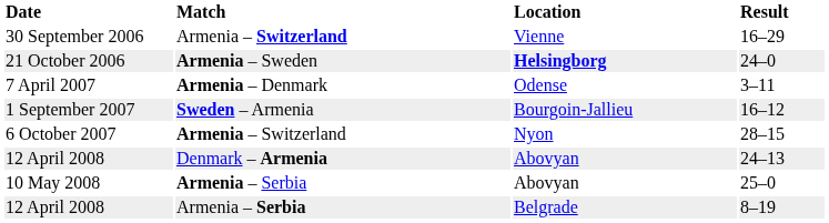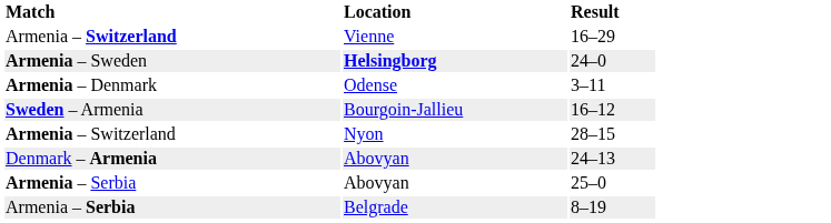- column: Date | 30 September 2006 | 21 October 2006 | 7 April 2007 | 1 September 2007 | 6 October 2007 | 12 April 2008 | 10 May 2008 | 12 April 2008
